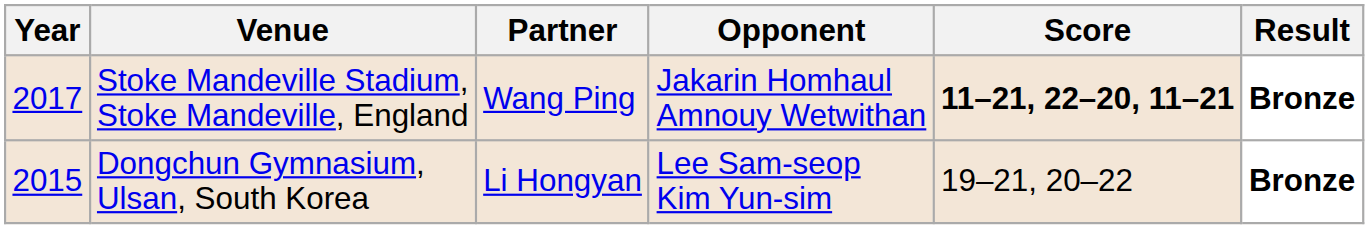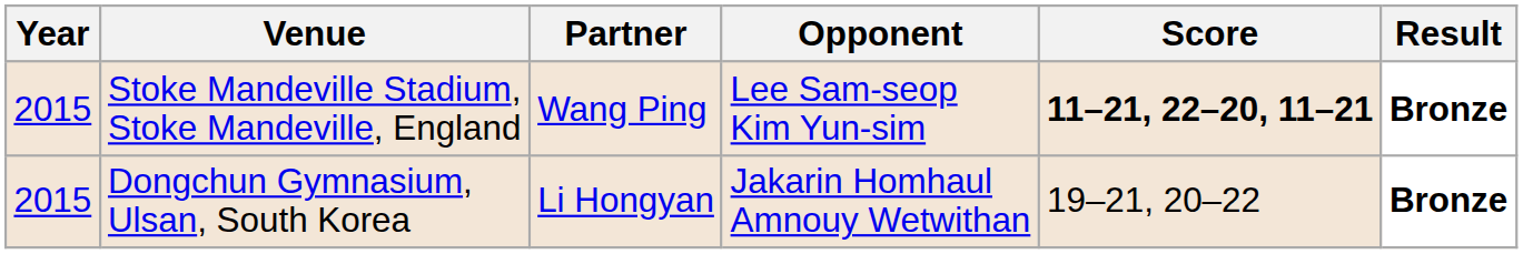Stoke Mandeville Stadium, Stoke Mandeville, England | Year: 2017 -> 2015
Stoke Mandeville Stadium, Stoke Mandeville, England | Opponent: Jakarin Homhaul Amnouy Wetwithan -> Lee Sam-seop Kim Yun-sim
Dongchun Gymnasium, Ulsan, South Korea | Opponent: Lee Sam-seop Kim Yun-sim -> Jakarin Homhaul Amnouy Wetwithan
